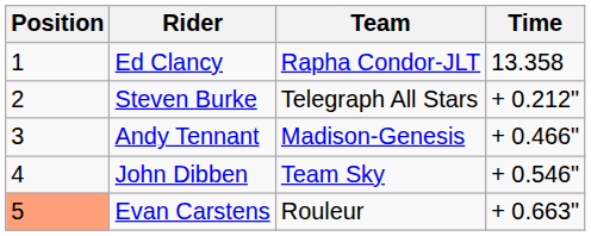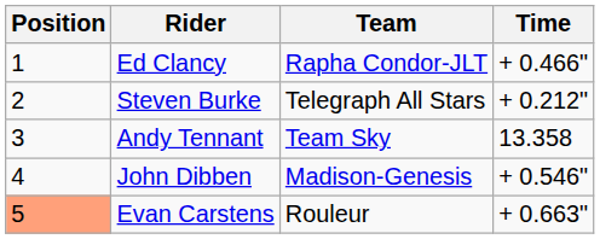Ed Clancy | Time: 13.358 -> + 0.466"
Andy Tennant | Team: Madison-Genesis -> Team Sky
Andy Tennant | Time: + 0.466" -> 13.358
John Dibben | Team: Team Sky -> Madison-Genesis
